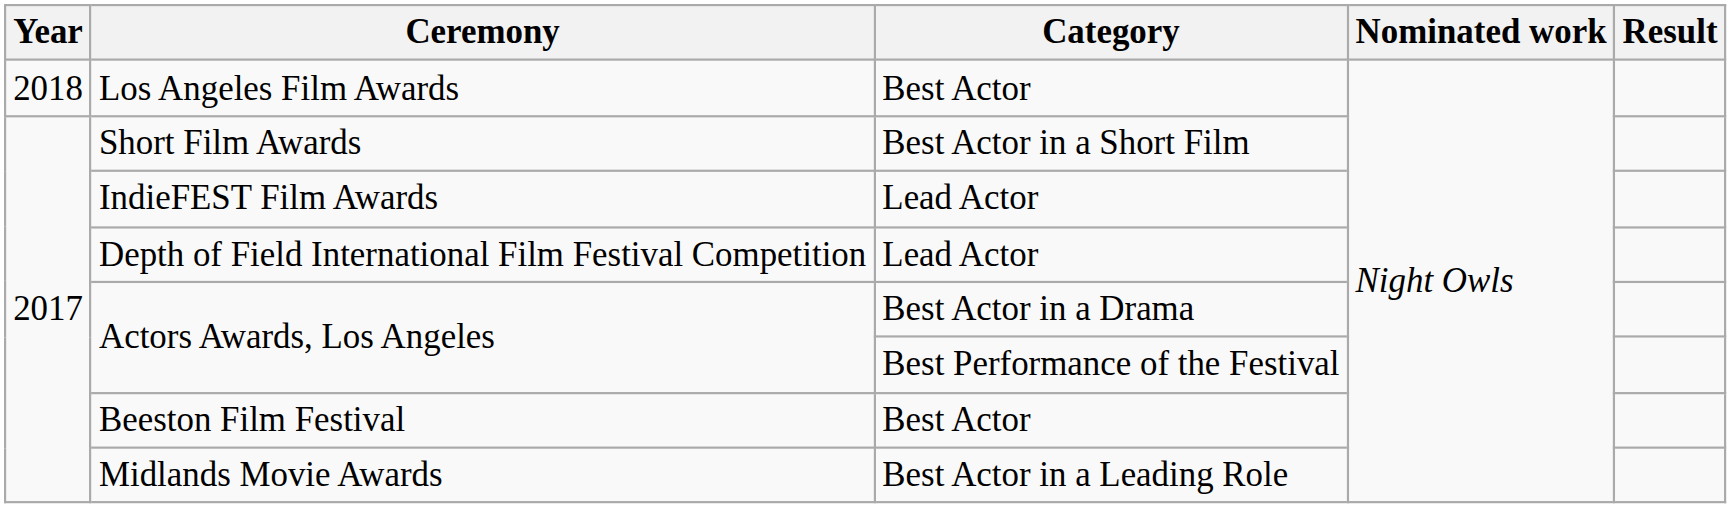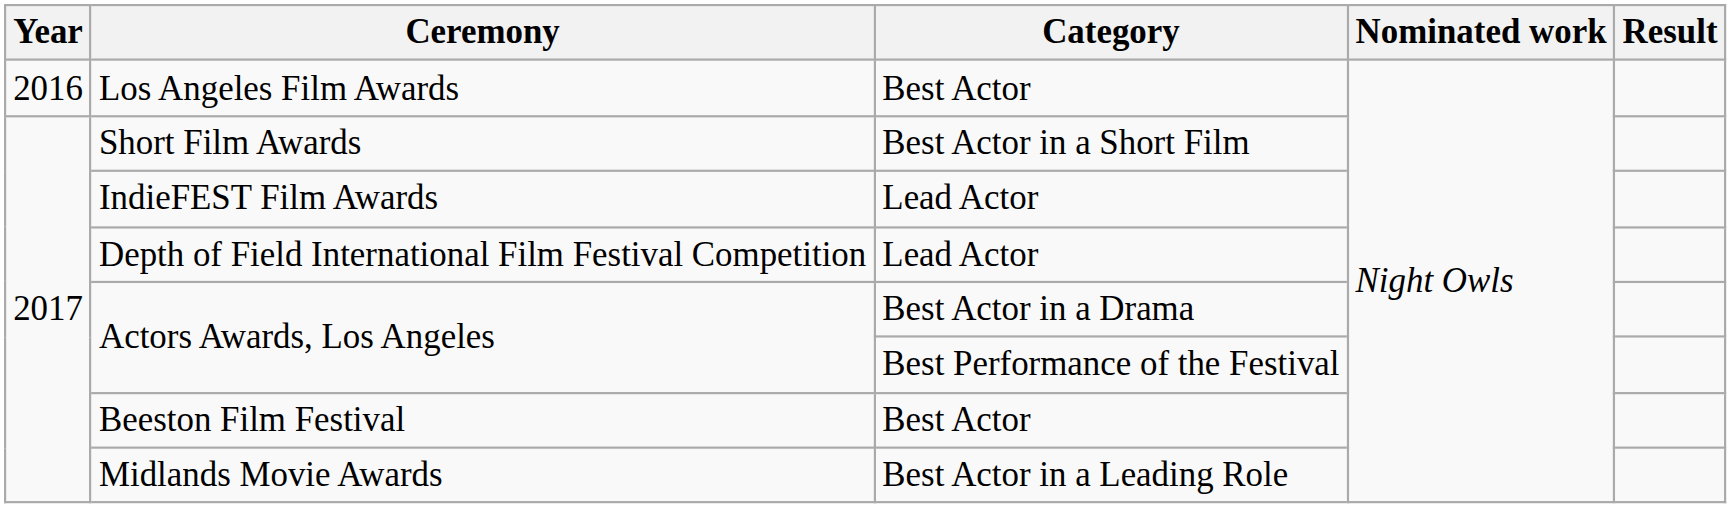Los Angeles Film Awards | Year: 2018 -> 2016
